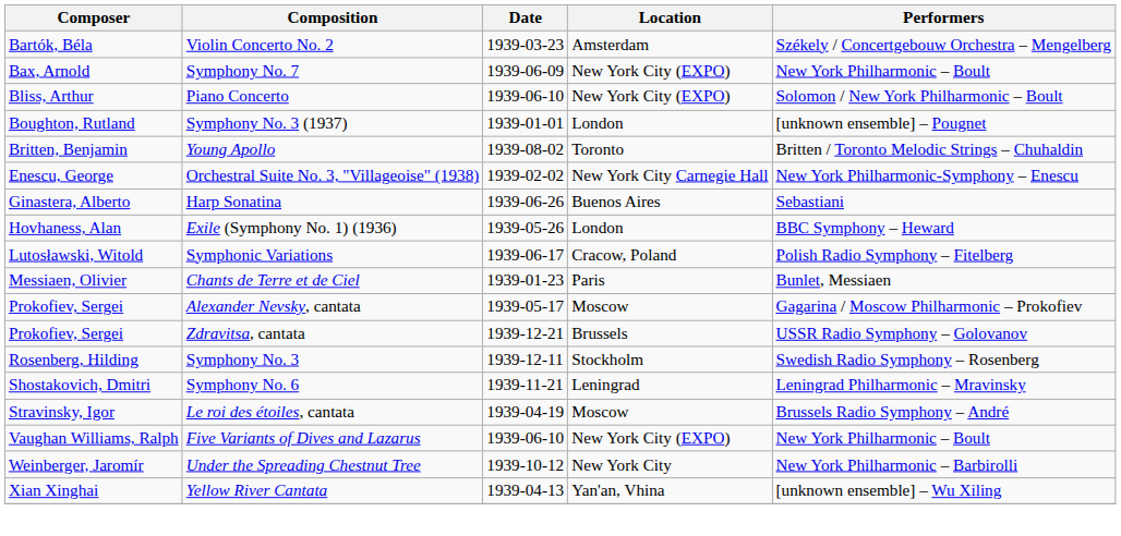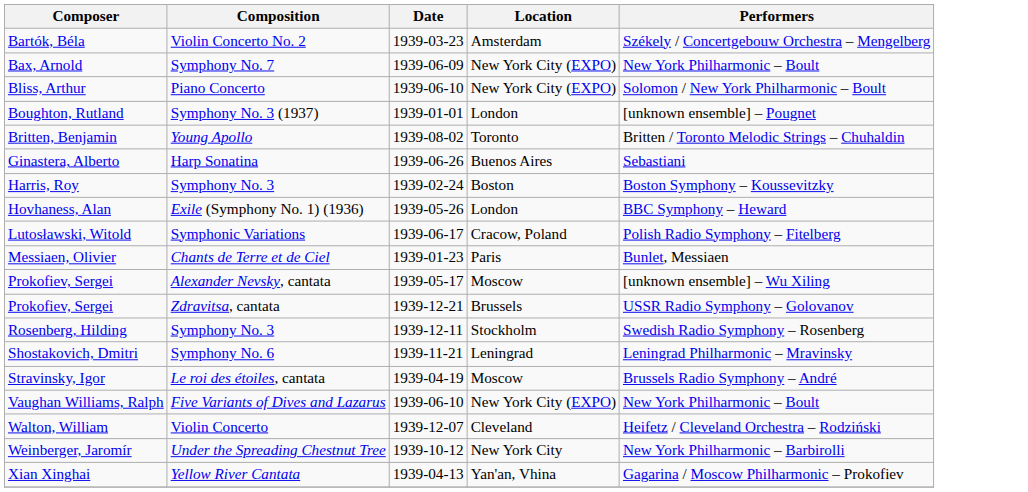- row: Enescu, George | Orchestral Suite No. 3, "Villageoise" (1938) | 1939-02-02 | New York City Carnegie Hall | New York Philharmonic-Symphony – Enescu
+ row: Harris, Roy | Symphony No. 3 | 1939-02-24 | Boston | Boston Symphony – Koussevitzky
Prokofiev, Sergei / Alexander Nevsky, cantata | Performers: Gagarina / Moscow Philharmonic – Prokofiev -> [unknown ensemble] – Wu Xiling
+ row: Walton, William | Violin Concerto | 1939-12-07 | Cleveland | Heifetz / Cleveland Orchestra – Rodziński
Xian Xinghai | Performers: [unknown ensemble] – Wu Xiling -> Gagarina / Moscow Philharmonic – Prokofiev
